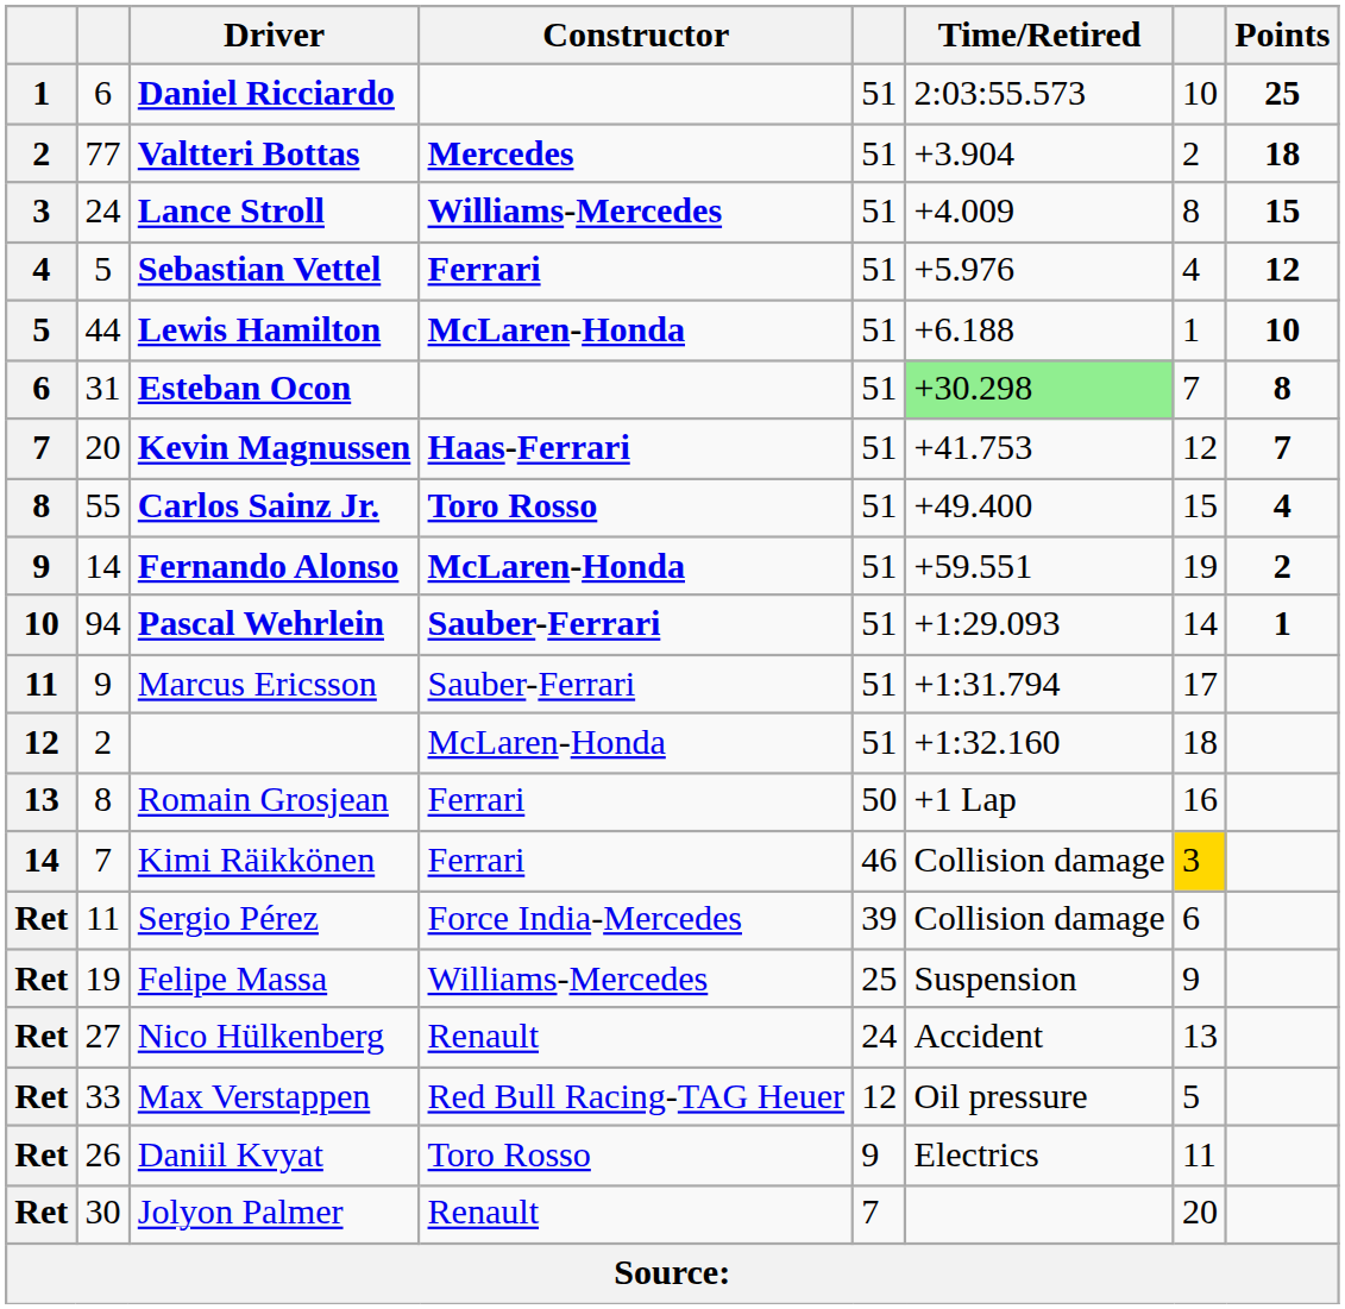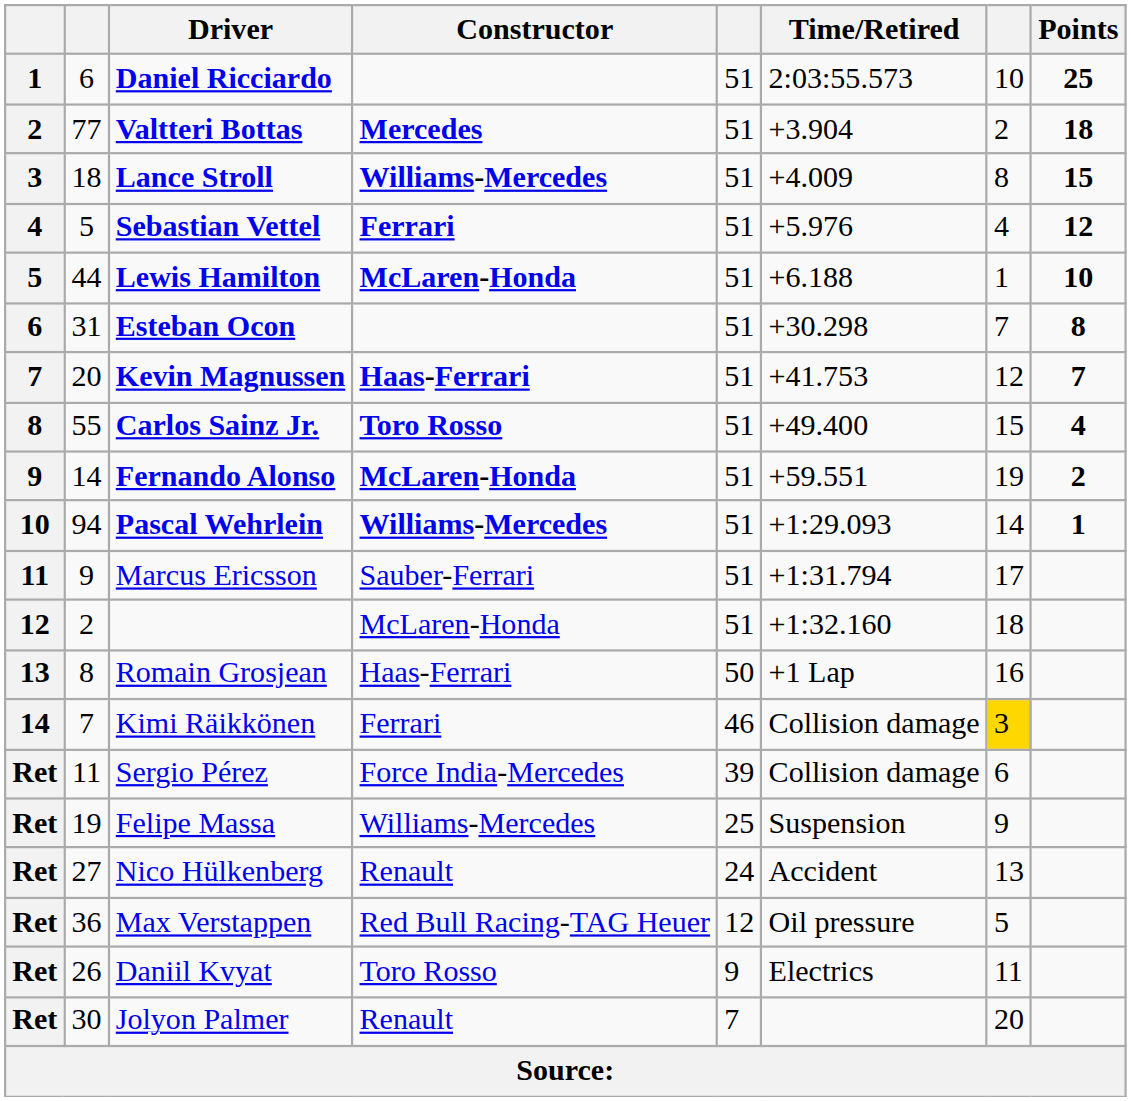Lance Stroll | column 2: 24 -> 18
Esteban Ocon | Time/Retired: lightgreen background -> no background
Pascal Wehrlein | Constructor: Sauber-Ferrari -> Williams-Mercedes
Romain Grosjean | Constructor: Ferrari -> Haas-Ferrari
Max Verstappen | column 2: 33 -> 36
